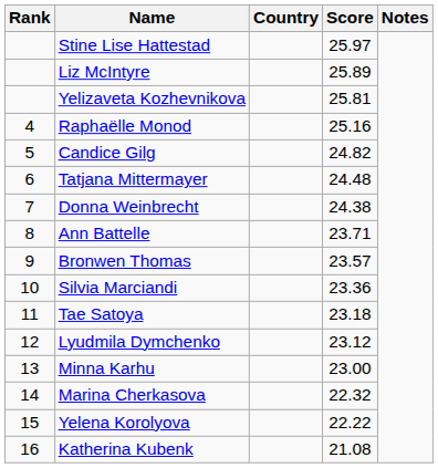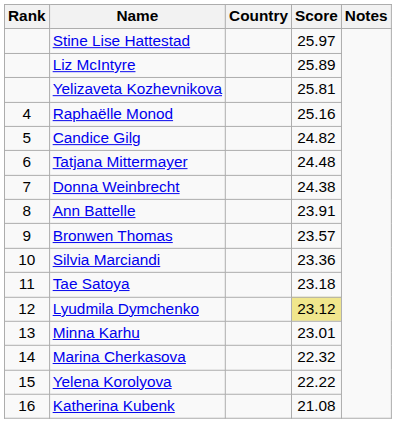Ann Battelle | Score: 23.71 -> 23.91
Lyudmila Dymchenko | Score: no background -> khaki background
Minna Karhu | Score: 23.00 -> 23.01
